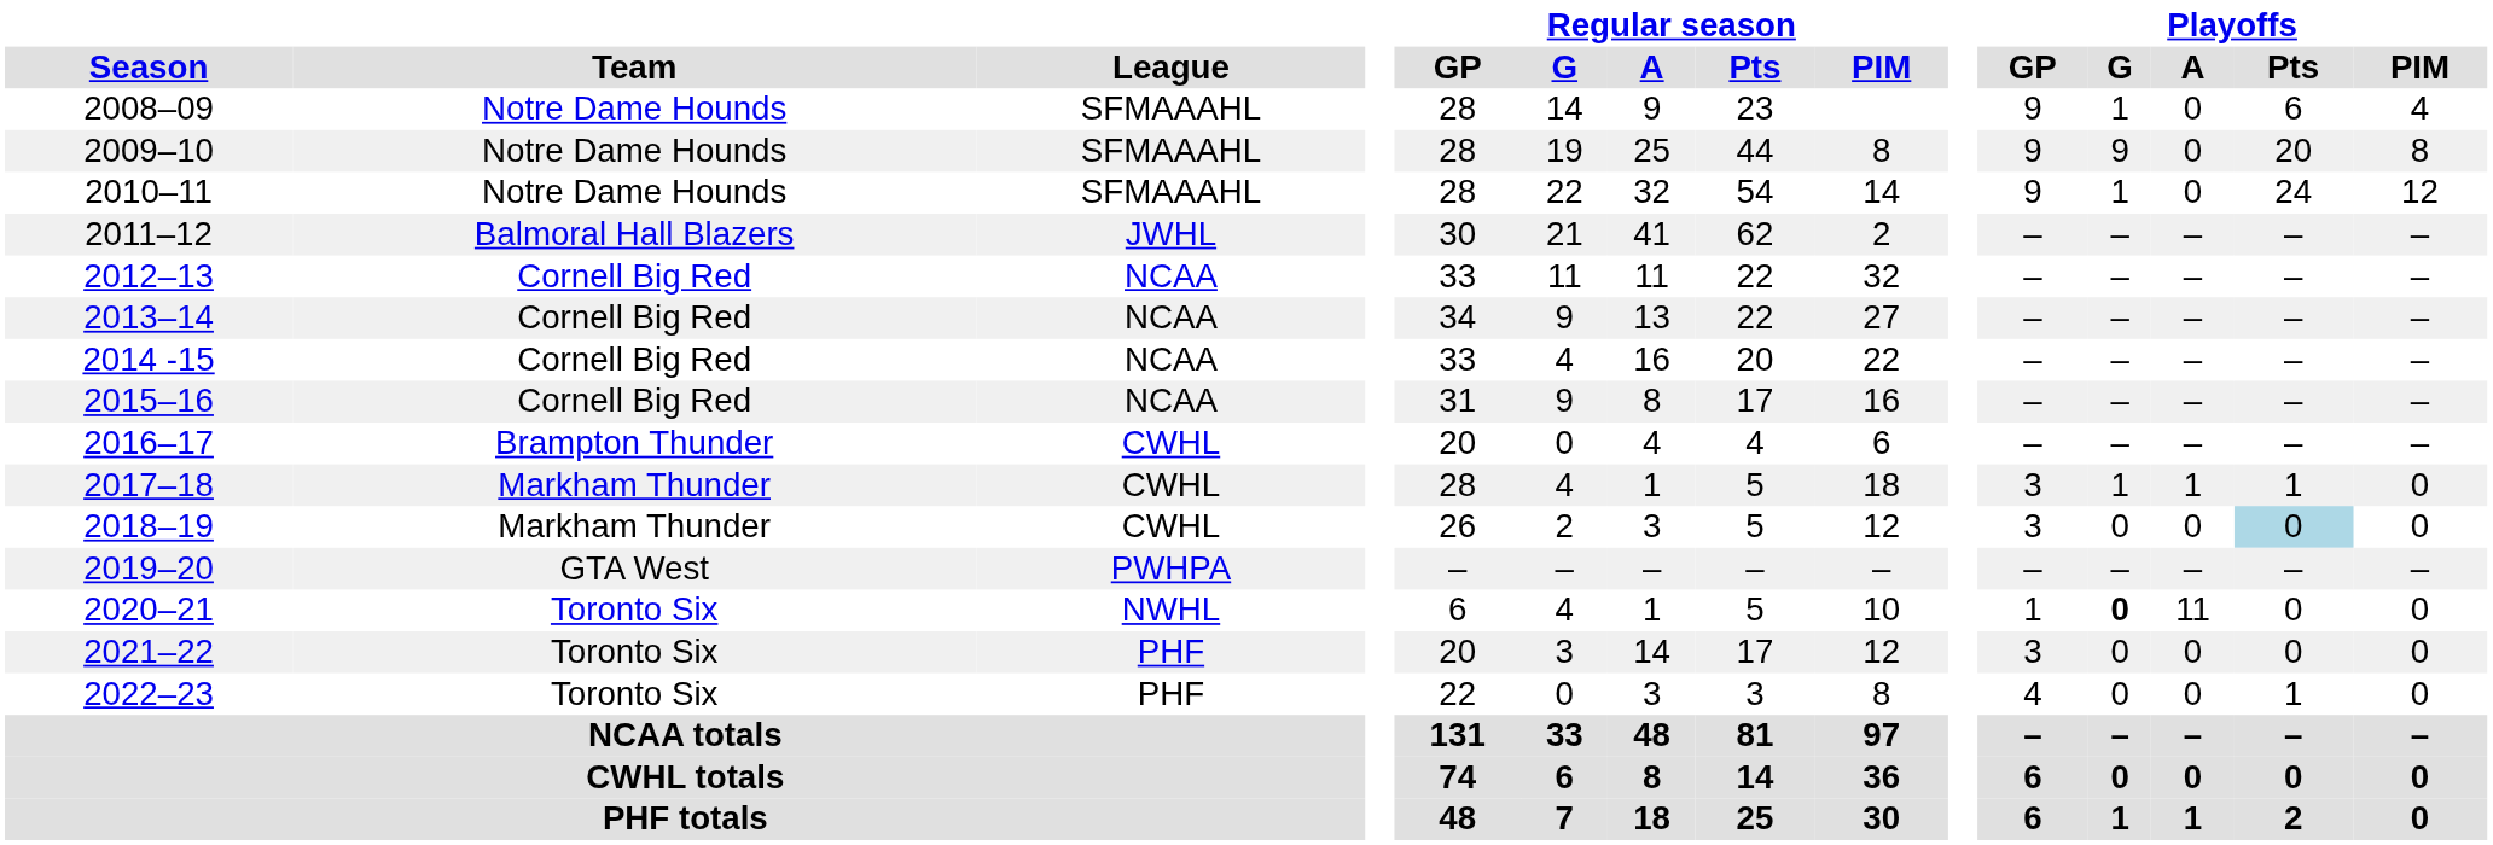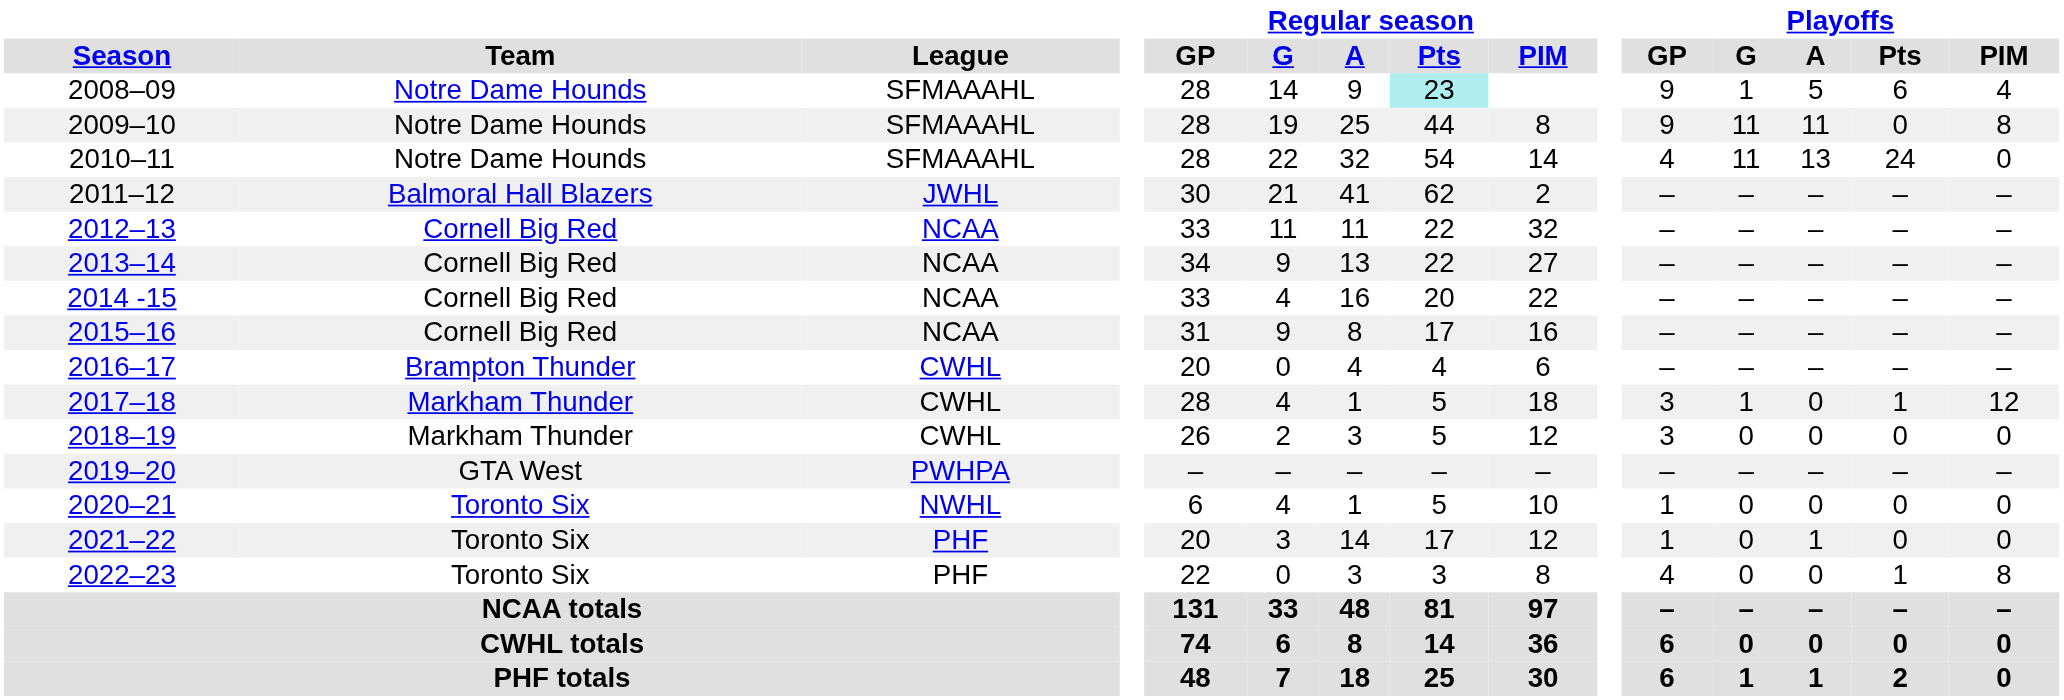2008–09 | Regular season / Pts: no background -> paleturquoise background
2008–09 | Playoffs / A: 0 -> 5
2009–10 | Playoffs / G: 9 -> 11
2009–10 | Playoffs / A: 0 -> 11
2009–10 | Playoffs / Pts: 20 -> 0
2010–11 | Playoffs / GP: 9 -> 4
2010–11 | Playoffs / G: 1 -> 11
2010–11 | Playoffs / A: 0 -> 13
2010–11 | Playoffs / PIM: 12 -> 0
2017–18 | Playoffs / A: 1 -> 0
2017–18 | Playoffs / PIM: 0 -> 12
2018–19 | Playoffs / Pts: lightblue background -> no background
2020–21 | Playoffs / G: bold -> normal
2020–21 | Playoffs / A: 11 -> 0
2021–22 | Playoffs / GP: 3 -> 1
2021–22 | Playoffs / A: 0 -> 1
2022–23 | Playoffs / PIM: 0 -> 8
